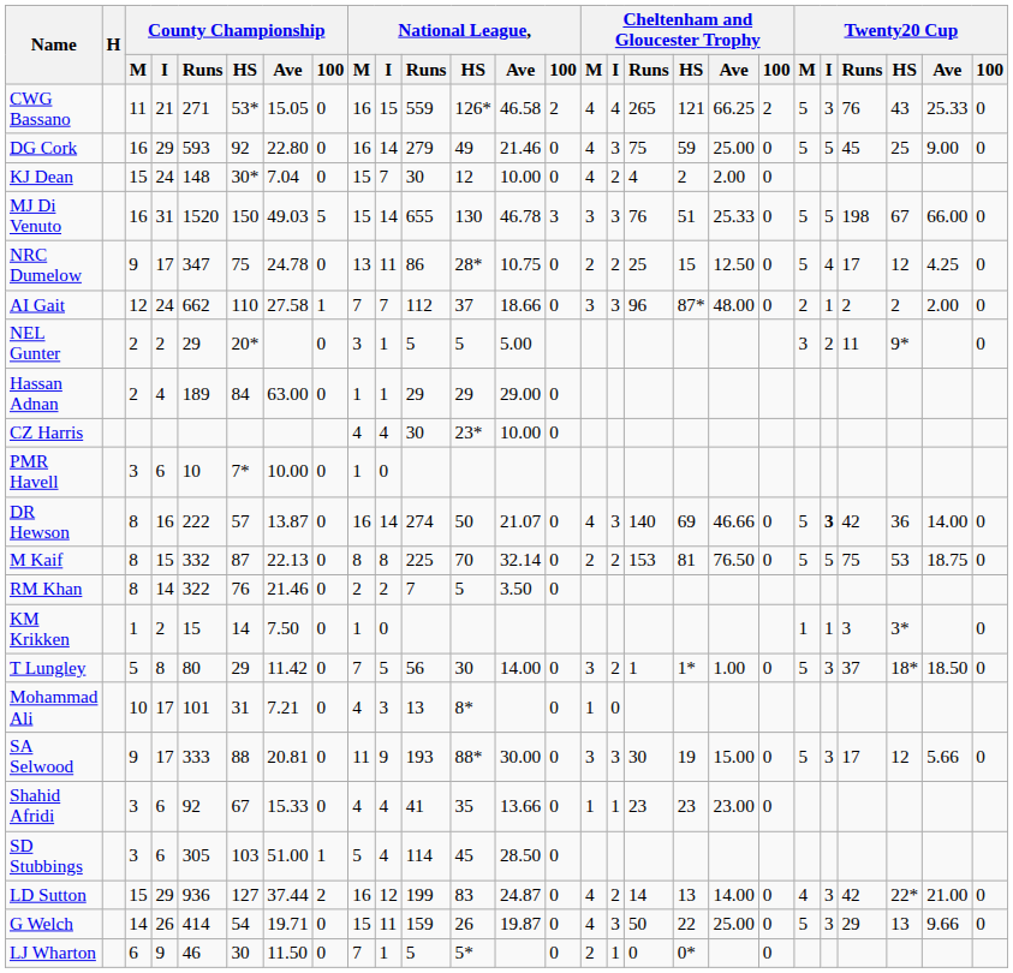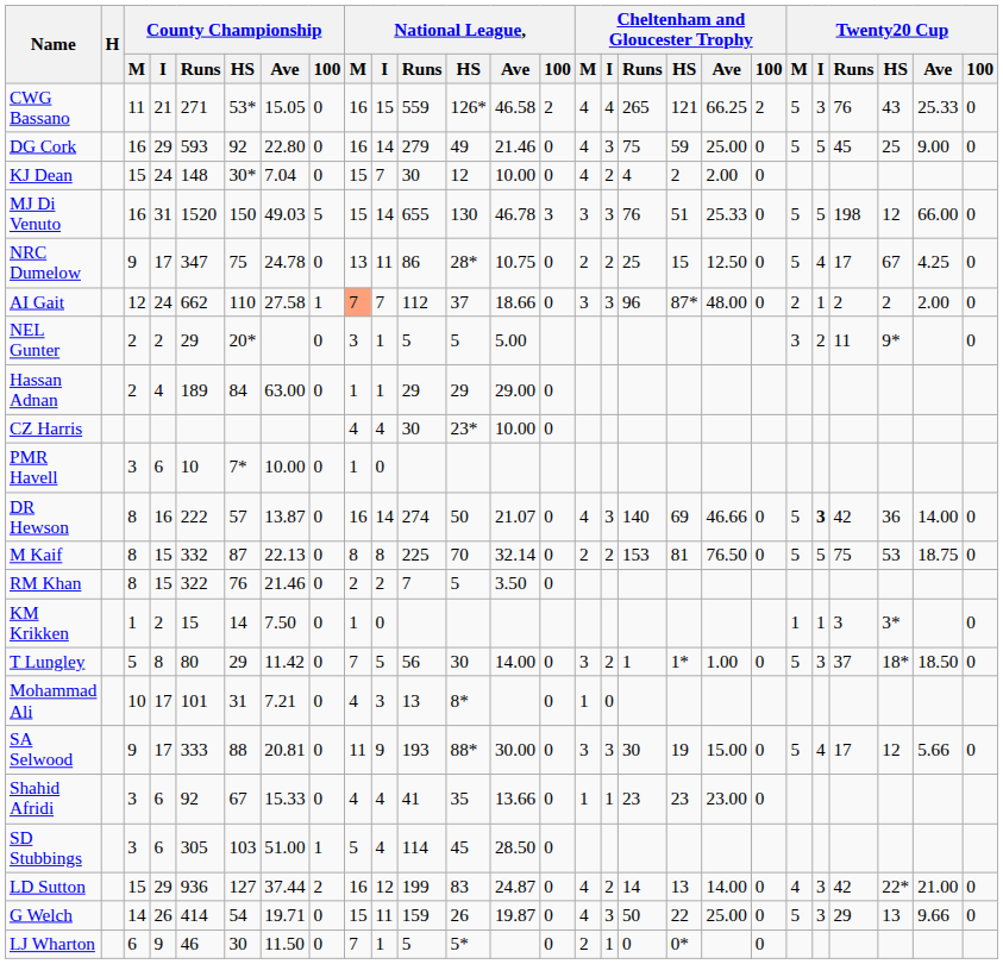MJ Di Venuto | Twenty20 Cup / HS: 67 -> 12
NRC Dumelow | Twenty20 Cup / HS: 12 -> 67
AI Gait | National League, / M: no background -> lightsalmon background
RM Khan | County Championship / I: 14 -> 15
SA Selwood | Twenty20 Cup / I: 3 -> 4
